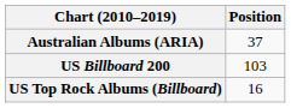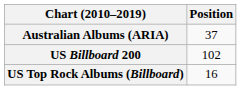US Billboard 200 | Position: 103 -> 102
